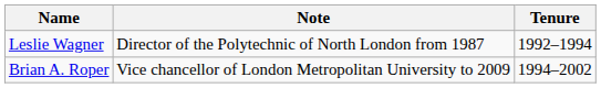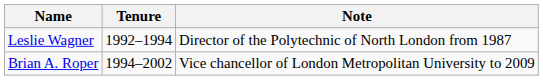columns swapped: Tenure <-> Note
